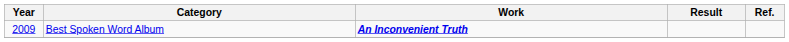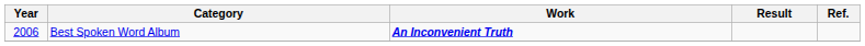Best Spoken Word Album | Year: 2009 -> 2006
